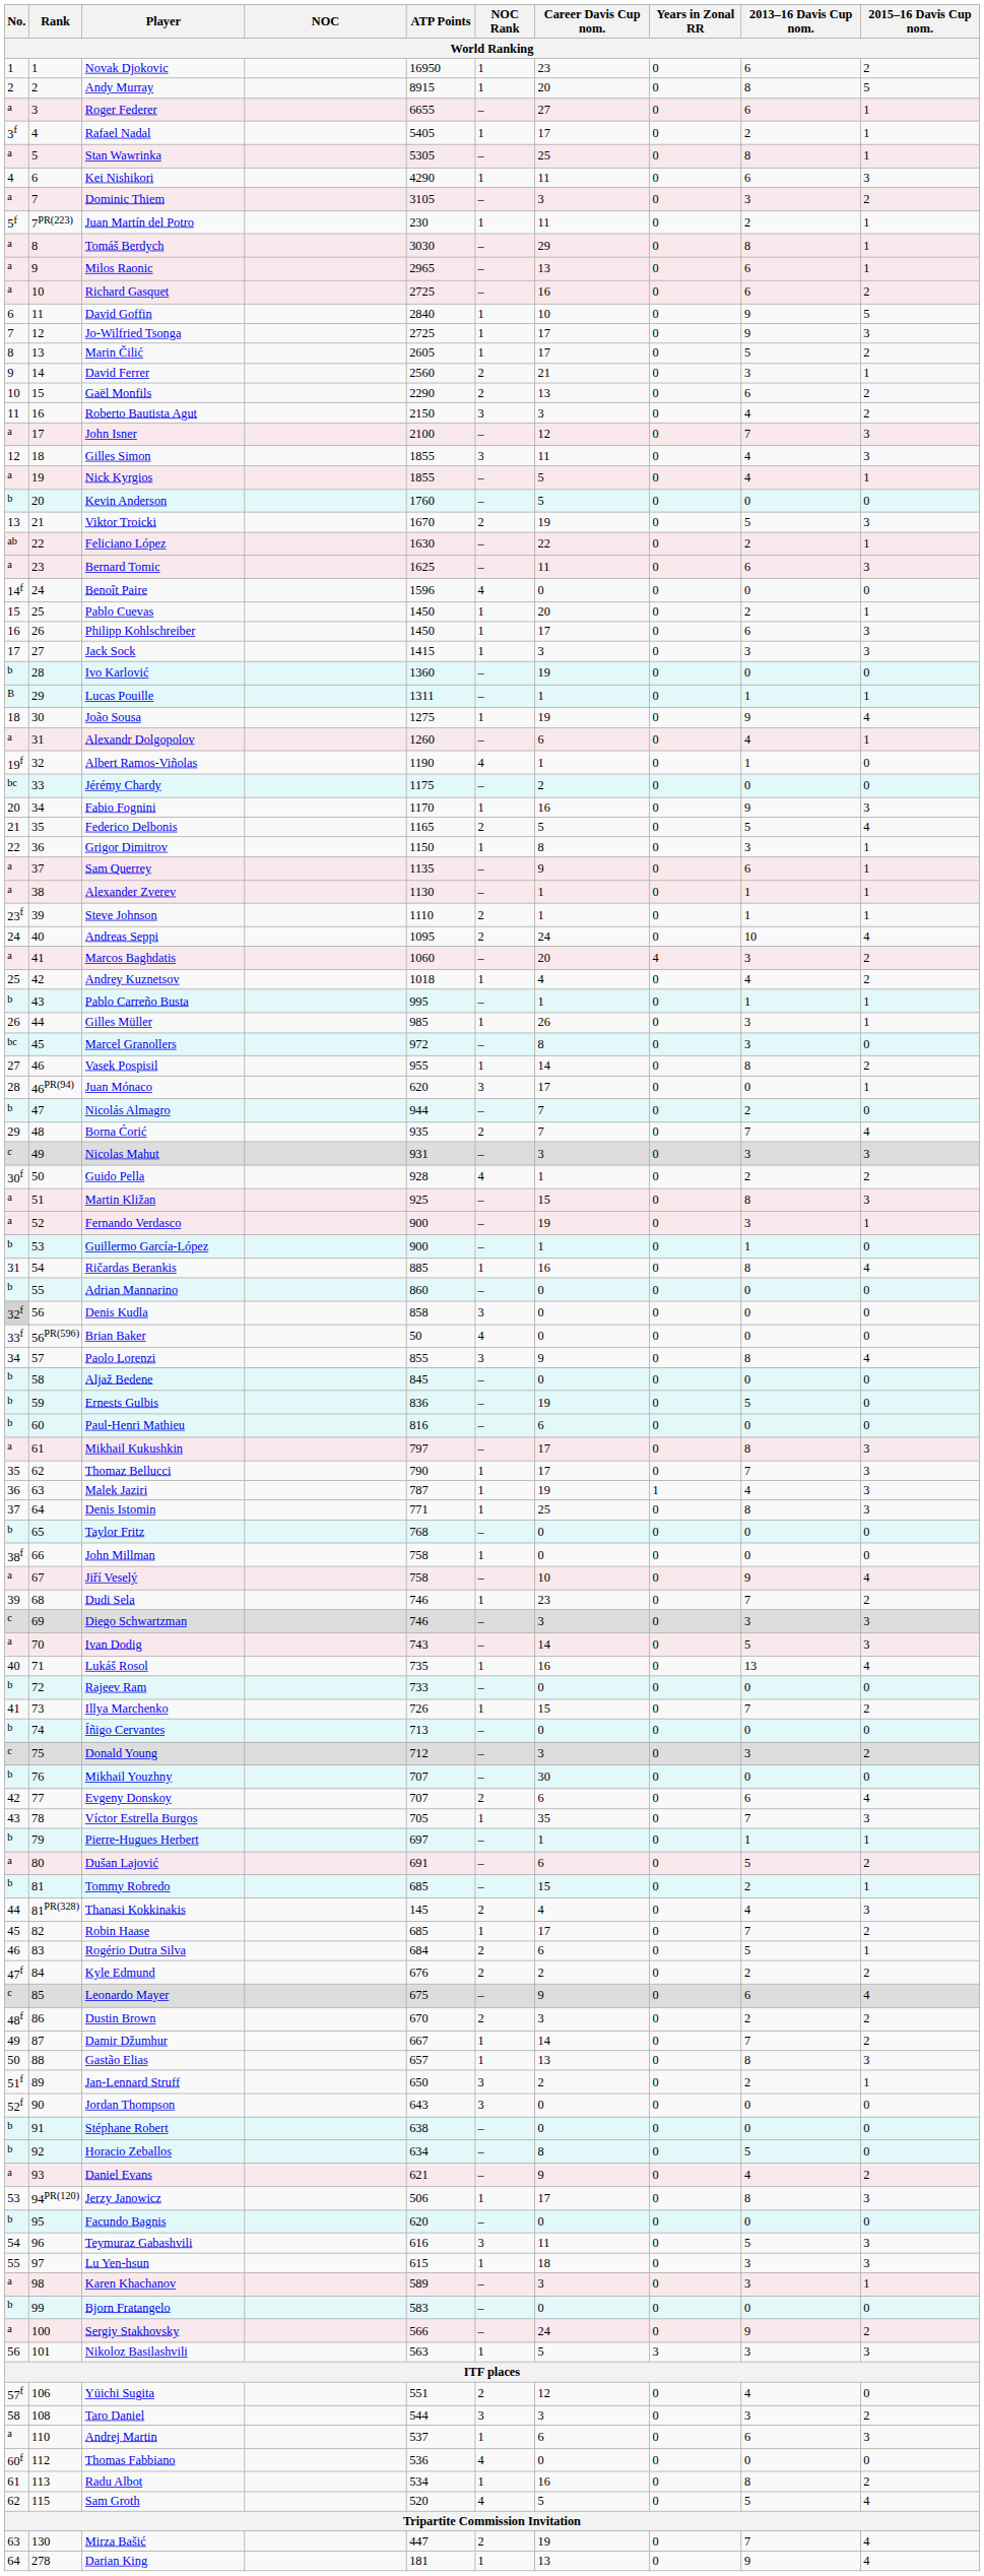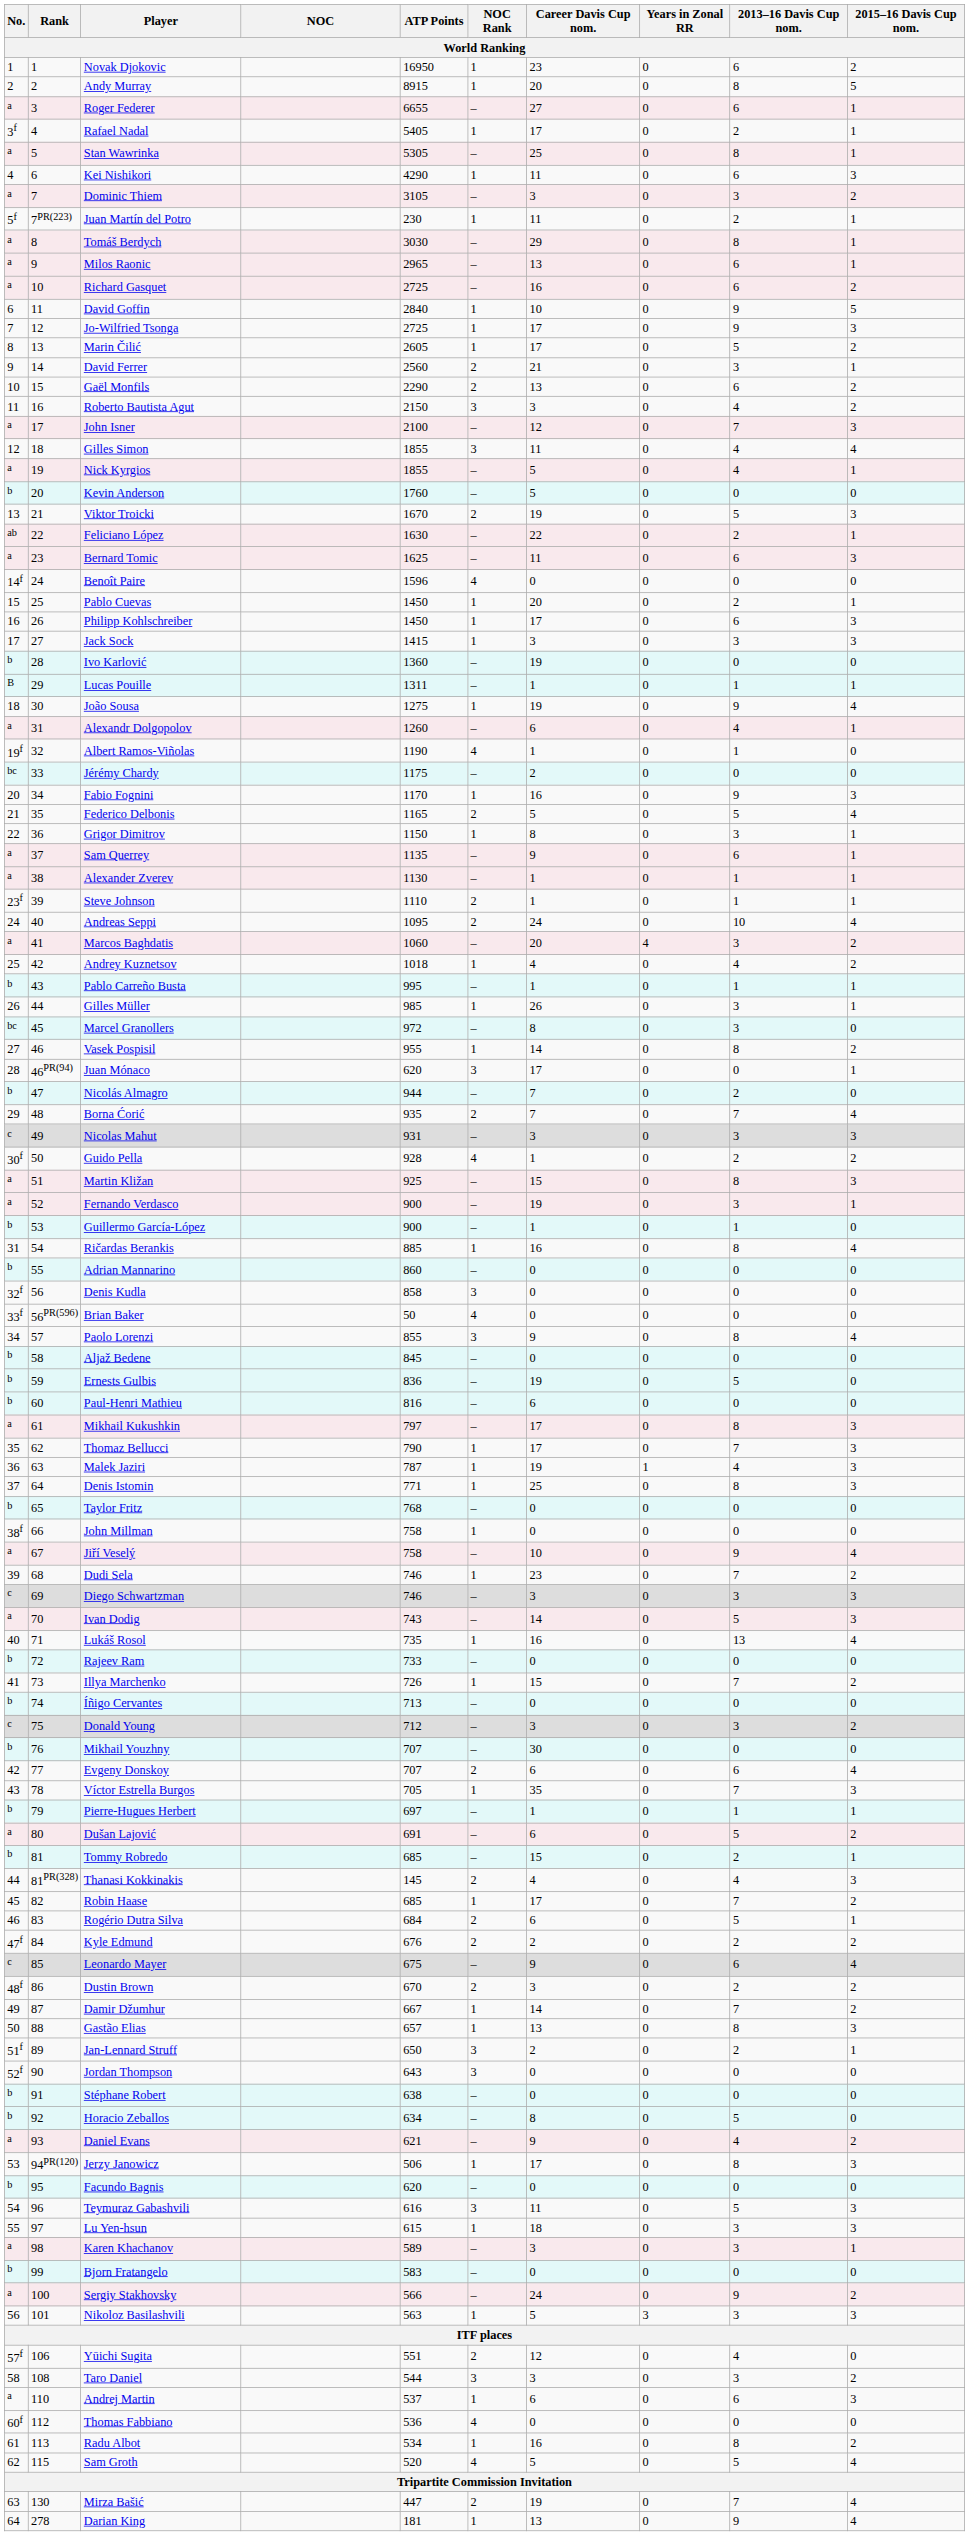Gilles Simon | 2015–16 Davis Cup nom.: 3 -> 4
Denis Kudla | No.: lightgrey background -> no background
